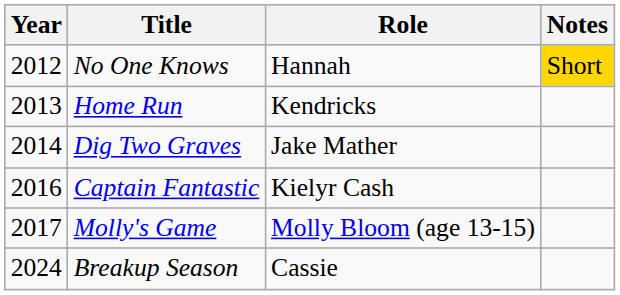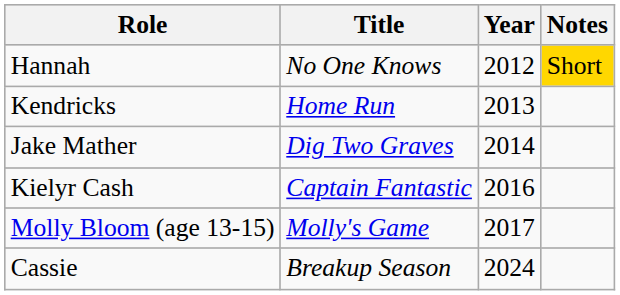columns swapped: Year <-> Role
